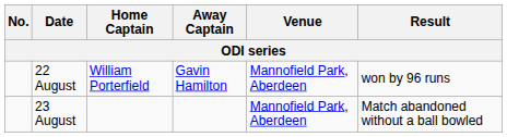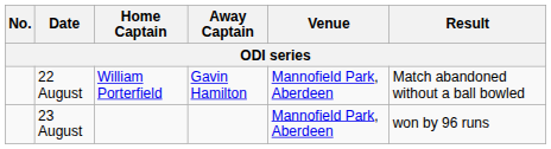22 August | Result: won by 96 runs -> Match abandoned without a ball bowled
23 August | Result: Match abandoned without a ball bowled -> won by 96 runs
